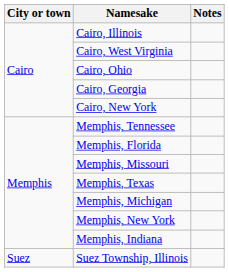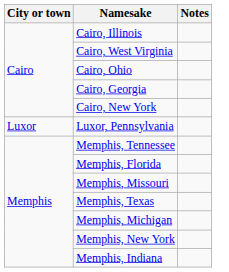+ row: Luxor | Luxor, Pennsylvania
- row: Suez | Suez Township, Illinois
